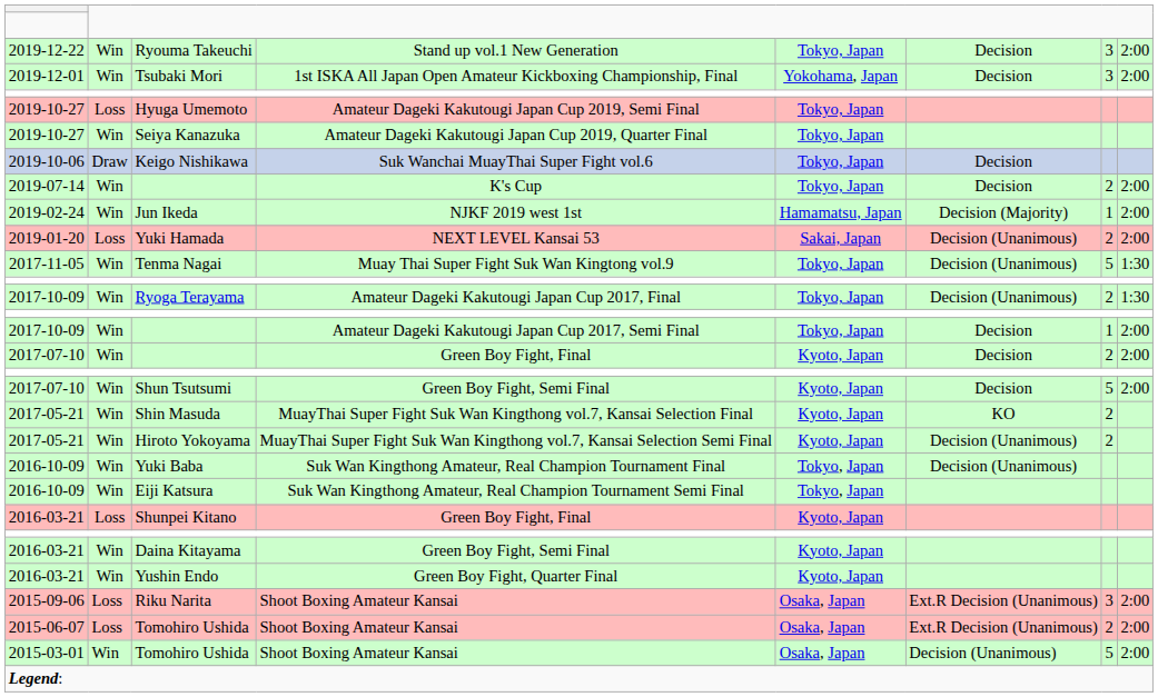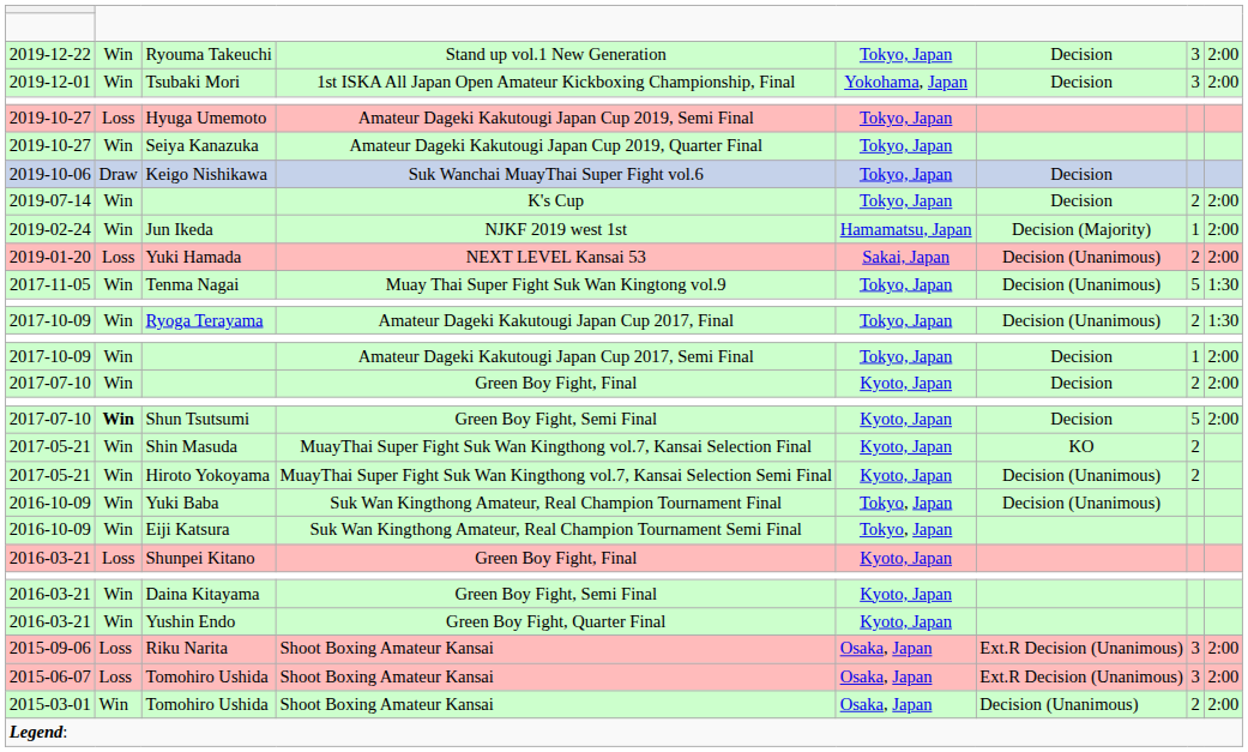Shun Tsutsumi | column 2: normal -> bold
2015-06-07 / Tomohiro Ushida | column 7: 2 -> 3
2015-03-01 / Tomohiro Ushida | column 7: 5 -> 2
